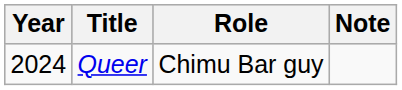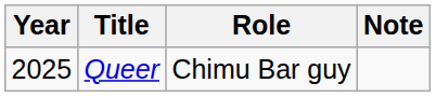Queer | Year: 2024 -> 2025
